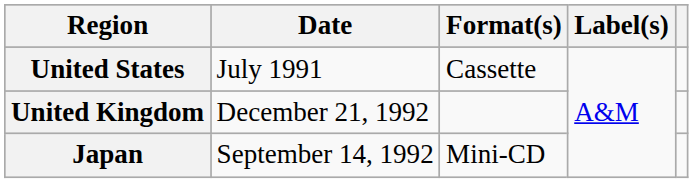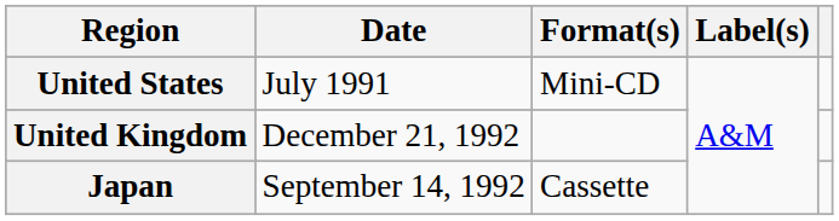United States | Format(s): Cassette -> Mini-CD
Japan | Format(s): Mini-CD -> Cassette
